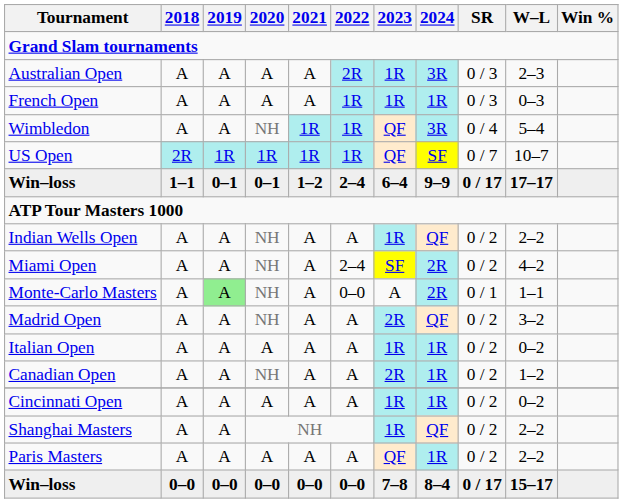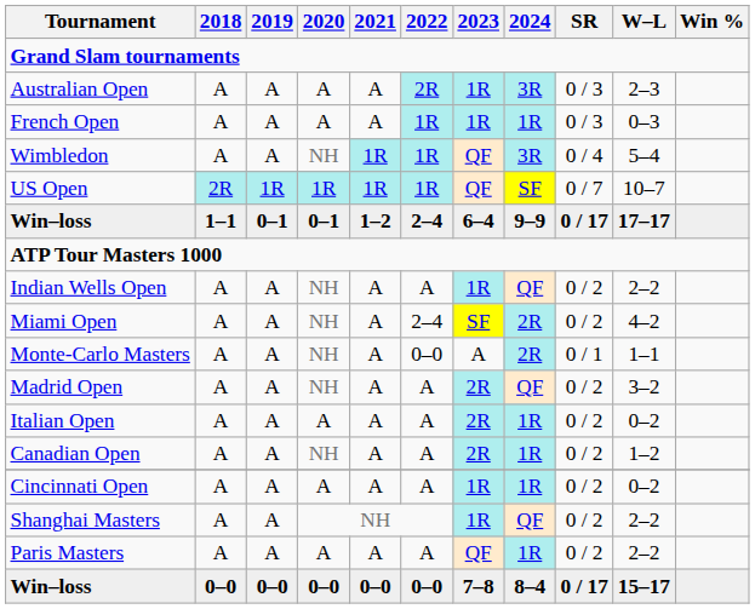Monte-Carlo Masters | 2019: lightgreen background -> no background
Italian Open | 2023: 1R -> 2R
